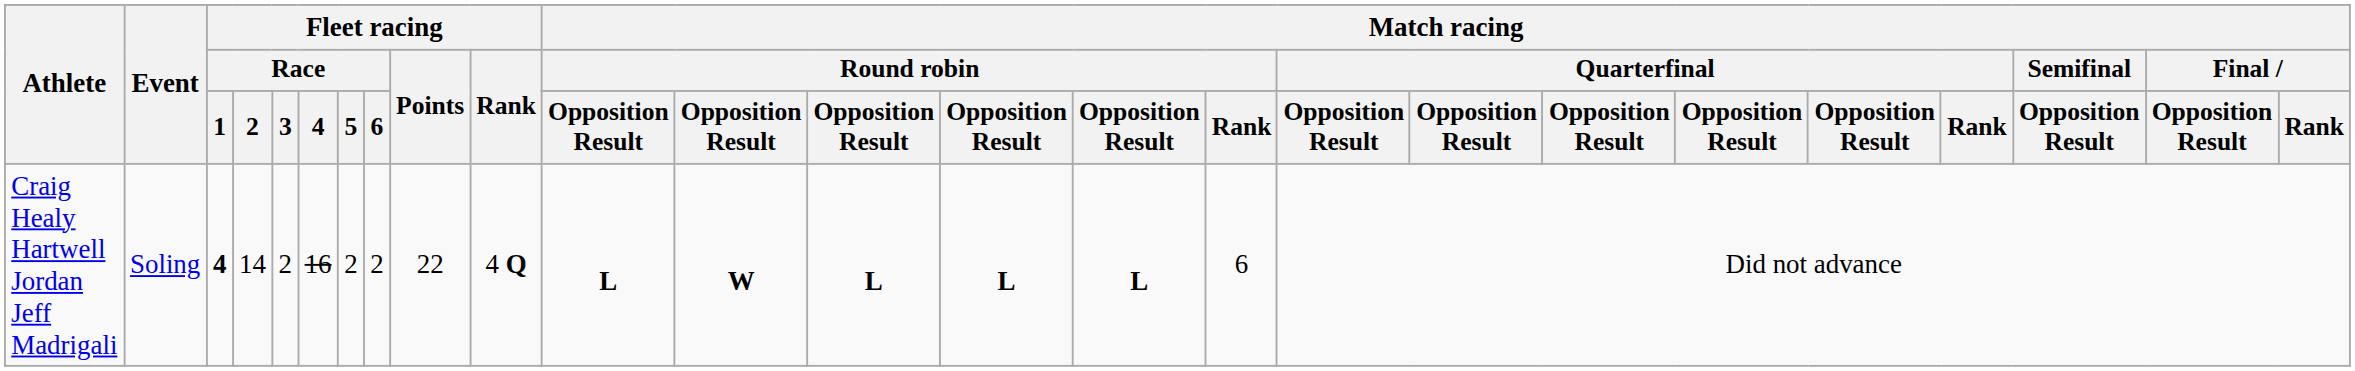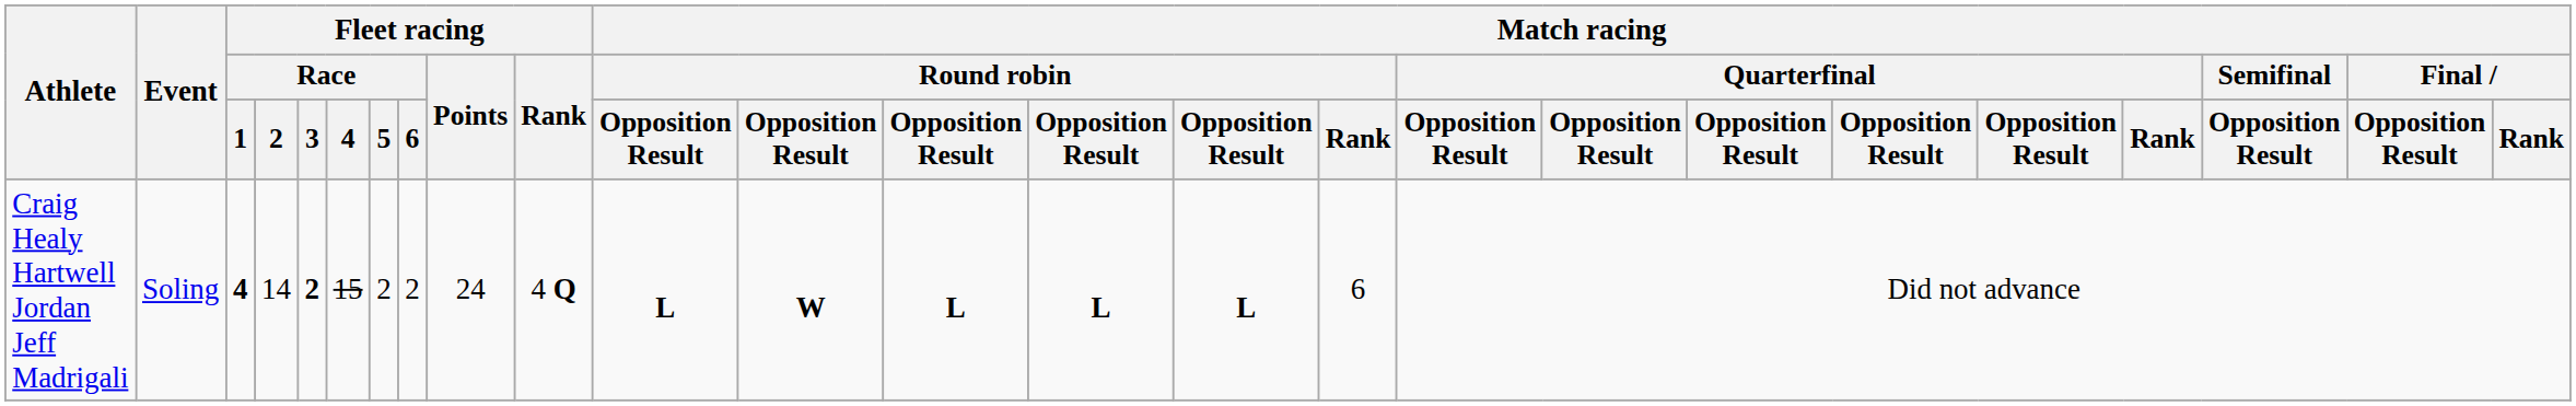Craig Healy Hartwell Jordan Jeff Madrigali | Fleet racing / Race / 3: normal -> bold
Craig Healy Hartwell Jordan Jeff Madrigali | Fleet racing / Race / 4: 16 -> 15
Craig Healy Hartwell Jordan Jeff Madrigali | Fleet racing / Points: 22 -> 24
